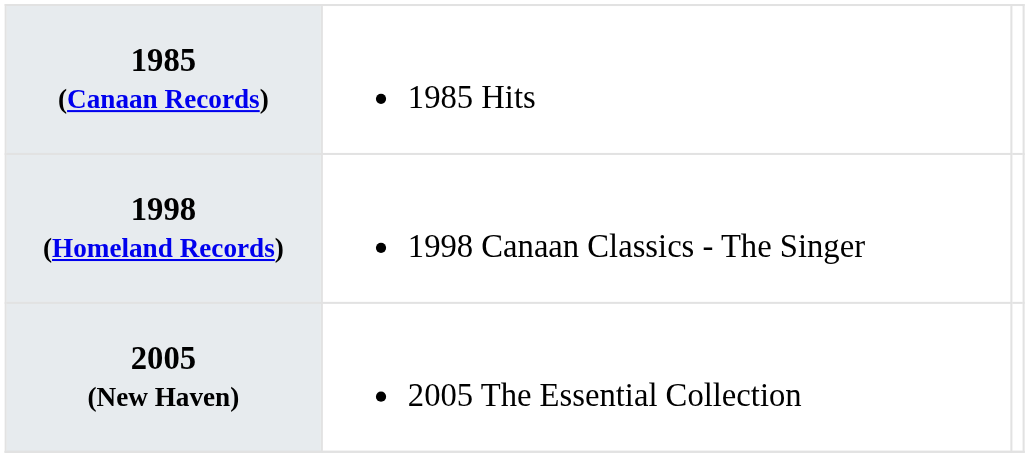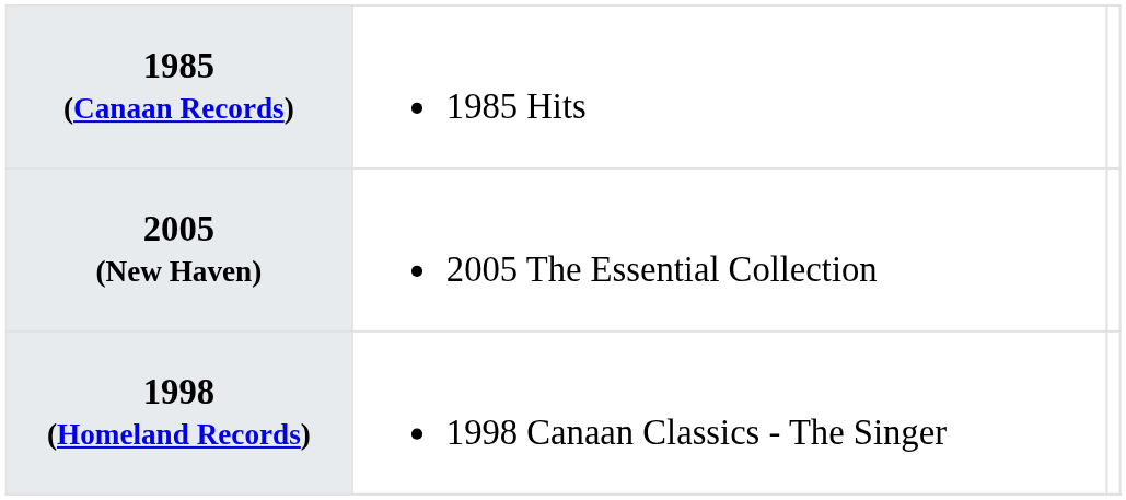rows swapped: 1998 (Homeland Records) <-> 2005 (New Haven)
